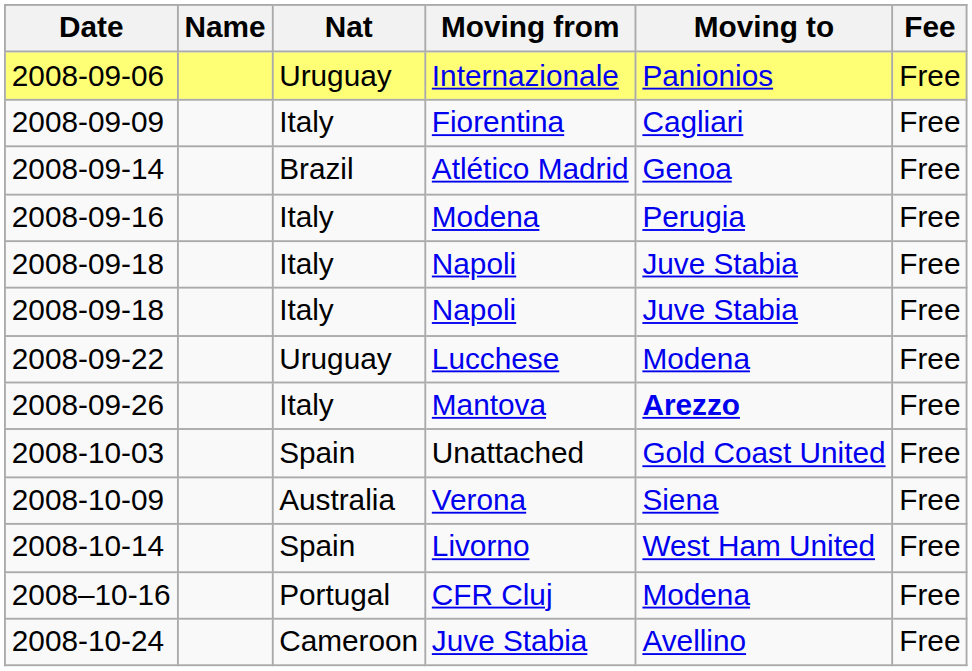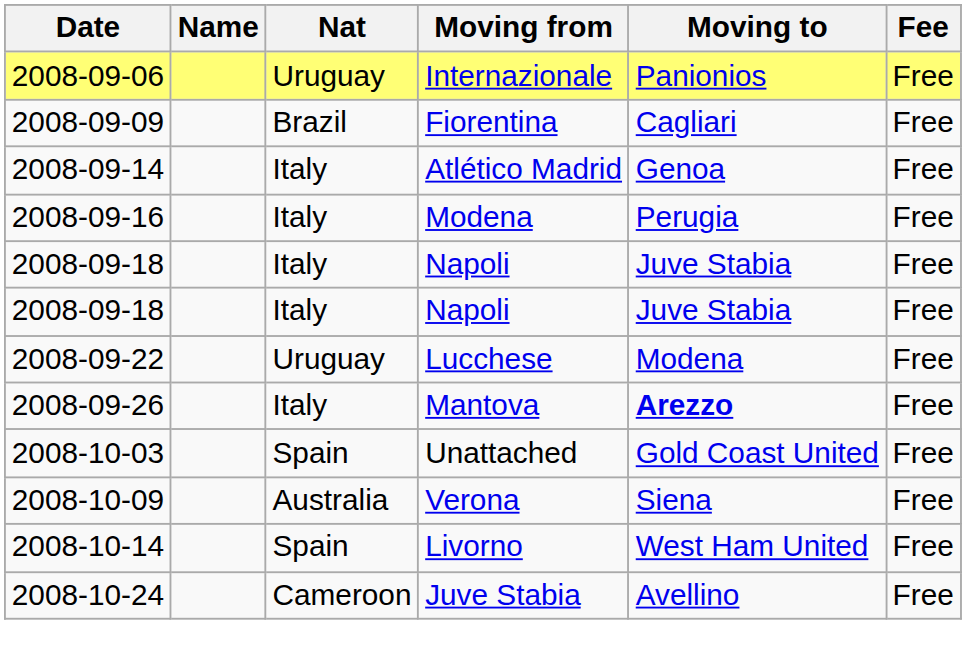Fiorentina | Nat: Italy -> Brazil
Atlético Madrid | Nat: Brazil -> Italy
- row: 2008–10-16 | Portugal | CFR Cluj | Modena | Free
